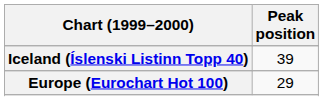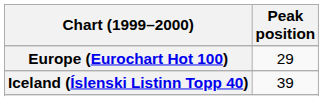rows swapped: Europe (Eurochart Hot 100) <-> Iceland (Íslenski Listinn Topp 40)
